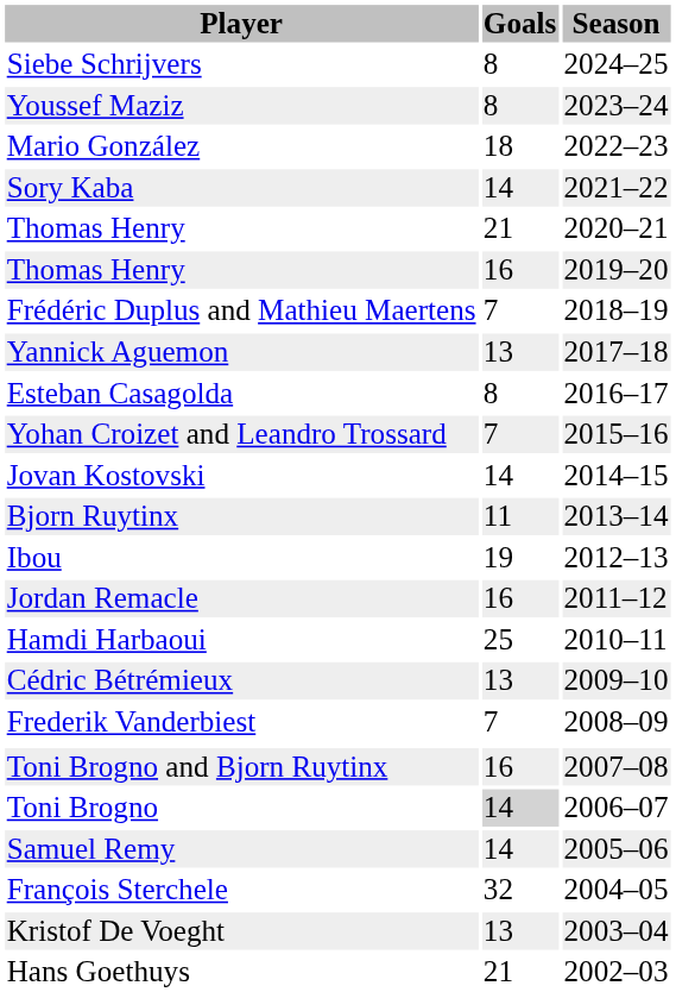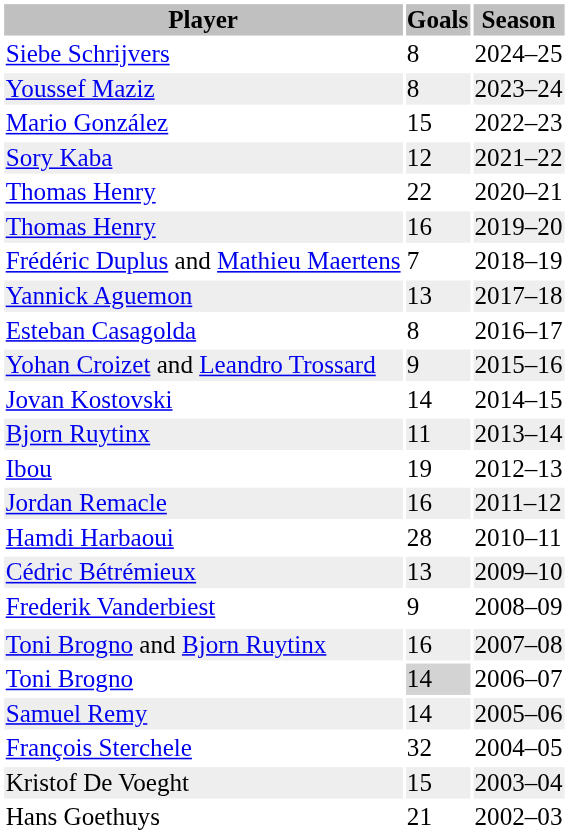Mario González | Goals: 18 -> 15
Sory Kaba | Goals: 14 -> 12
Thomas Henry / 2020–21 | Goals: 21 -> 22
Yohan Croizet and Leandro Trossard | Goals: 7 -> 9
Hamdi Harbaoui | Goals: 25 -> 28
Frederik Vanderbiest | Goals: 7 -> 9
Kristof De Voeght | Goals: 13 -> 15
